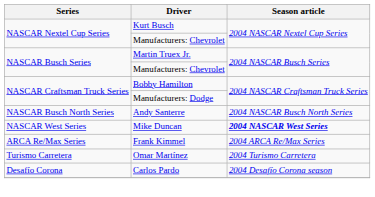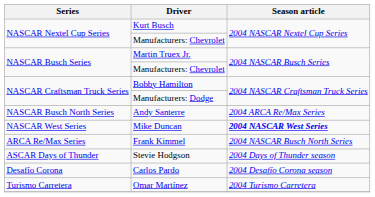Andy Santerre | Season article: 2004 NASCAR Busch North Series -> 2004 ARCA Re/Max Series
Frank Kimmel | Season article: 2004 ARCA Re/Max Series -> 2004 NASCAR Busch North Series
+ row: ASCAR Days of Thunder | Stevie Hodgson | 2004 Days of Thunder season
rows swapped: Carlos Pardo <-> Omar Martínez
